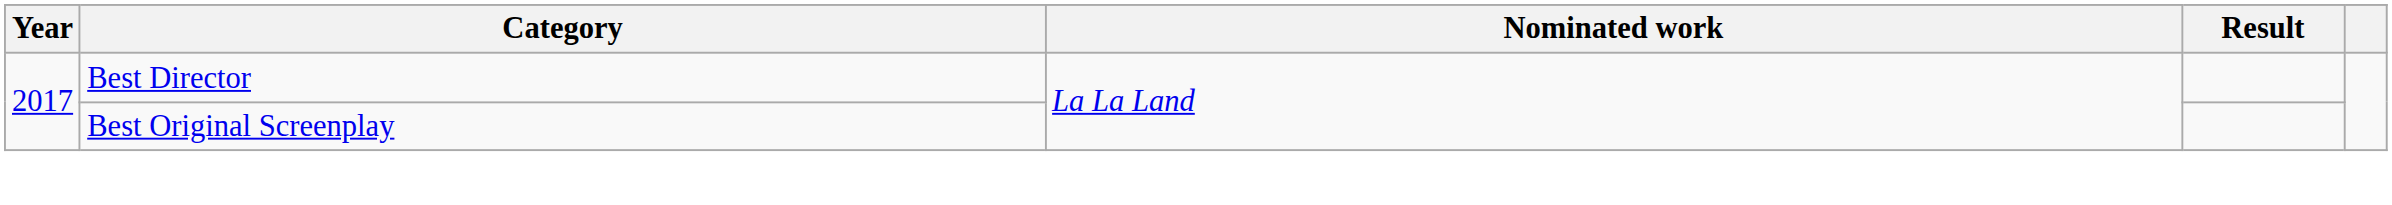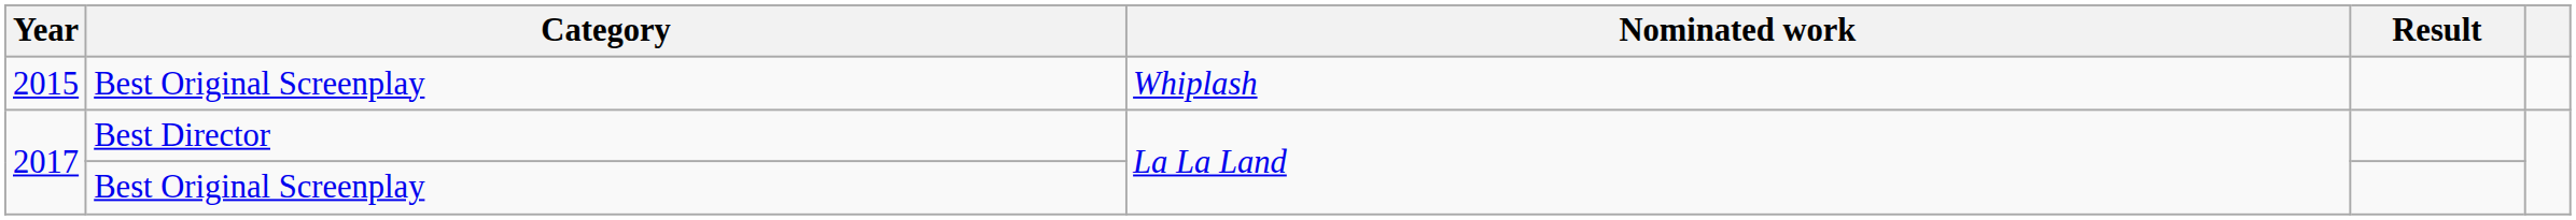+ row: 2015 | Best Original Screenplay | Whiplash
